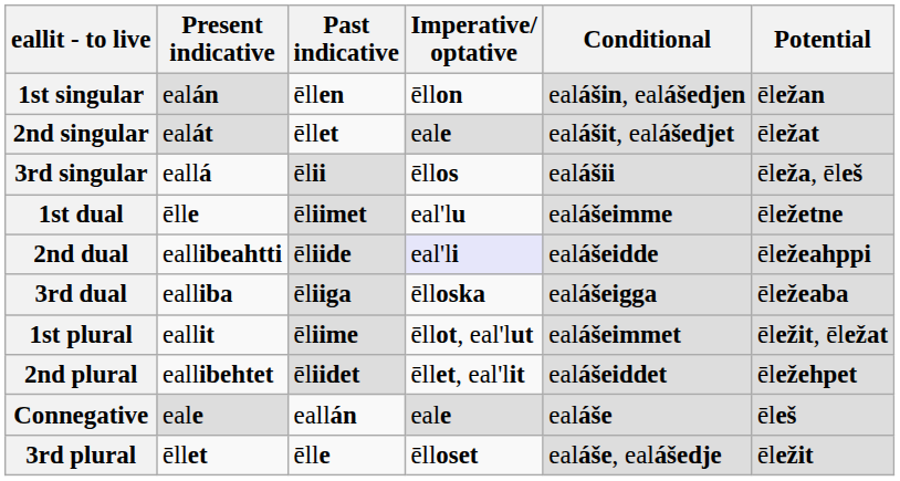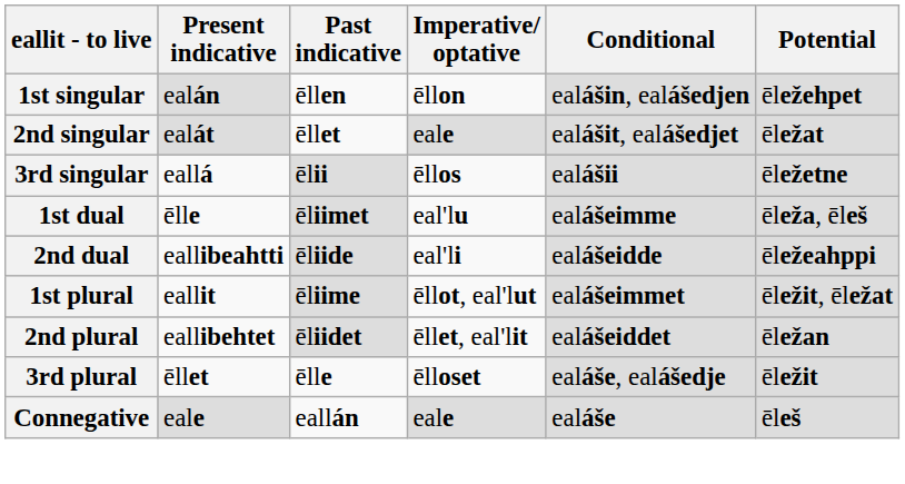1st singular | Potential: ēležan -> ēležehpet
3rd singular | Potential: ēleža, ēleš -> ēležetne
1st dual | Potential: ēležetne -> ēleža, ēleš
2nd dual | Imperative/ optative: lavender background -> no background
- row: 3rd dual | ealliba | ēliiga | ēlloska | ealášeigga | ēležeaba
2nd plural | Potential: ēležehpet -> ēležan
rows swapped: 3rd plural <-> Connegative
